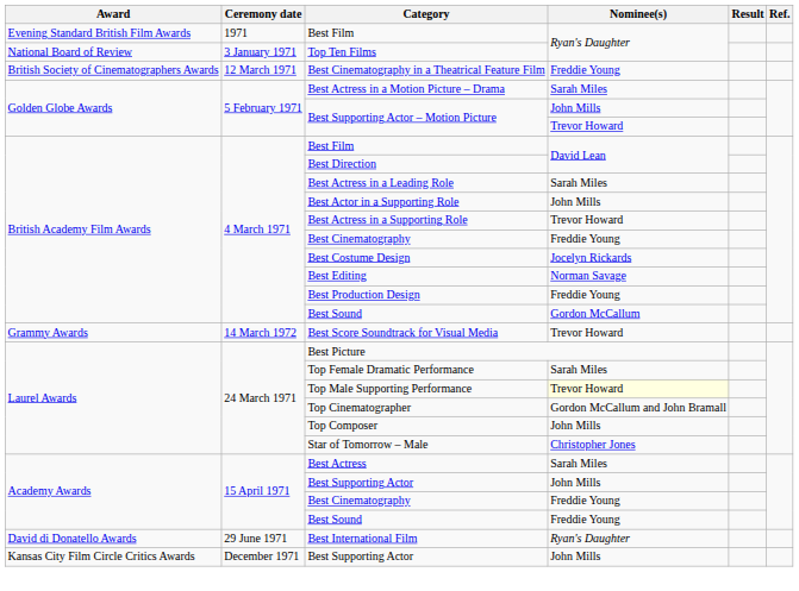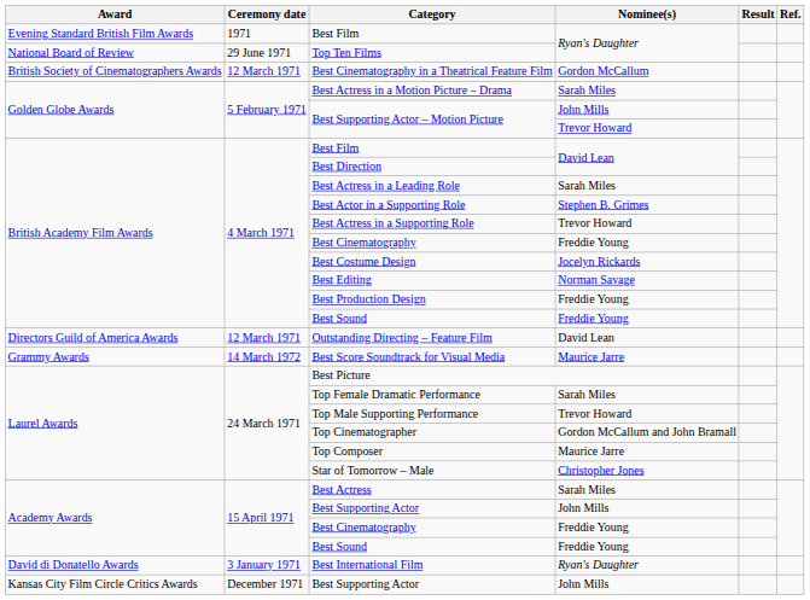Top Ten Films | Ceremony date: 3 January 1971 -> 29 June 1971
Best Cinematography in a Theatrical Feature Film | Nominee(s): Freddie Young -> Gordon McCallum
Best Actor in a Supporting Role | Nominee(s): John Mills -> Stephen B. Grimes
British Academy Film Awards / Best Sound | Nominee(s): Gordon McCallum -> Freddie Young
+ row: Directors Guild of America Awards | 12 March 1971 | Outstanding Directing – Feature Film | David Lean
Best Score Soundtrack for Visual Media | Nominee(s): Trevor Howard -> Maurice Jarre
Top Male Supporting Performance | Nominee(s): lightyellow background -> no background
Top Composer | Nominee(s): John Mills -> Maurice Jarre
Best International Film | Ceremony date: 29 June 1971 -> 3 January 1971
